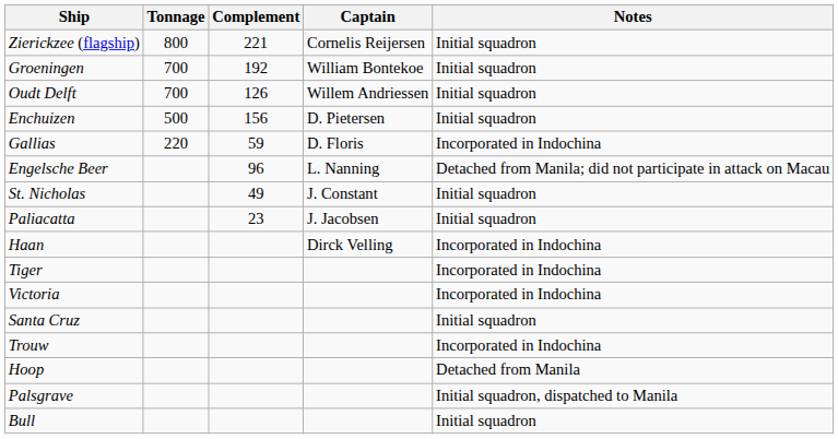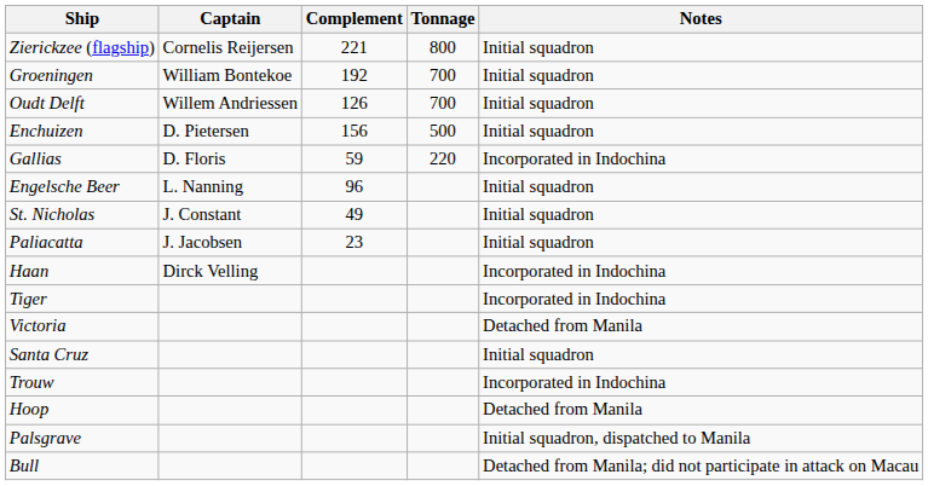columns swapped: Tonnage <-> Captain
Engelsche Beer | Notes: Detached from Manila; did not participate in attack on Macau -> Initial squadron
Victoria | Notes: Incorporated in Indochina -> Detached from Manila
Bull | Notes: Initial squadron -> Detached from Manila; did not participate in attack on Macau
